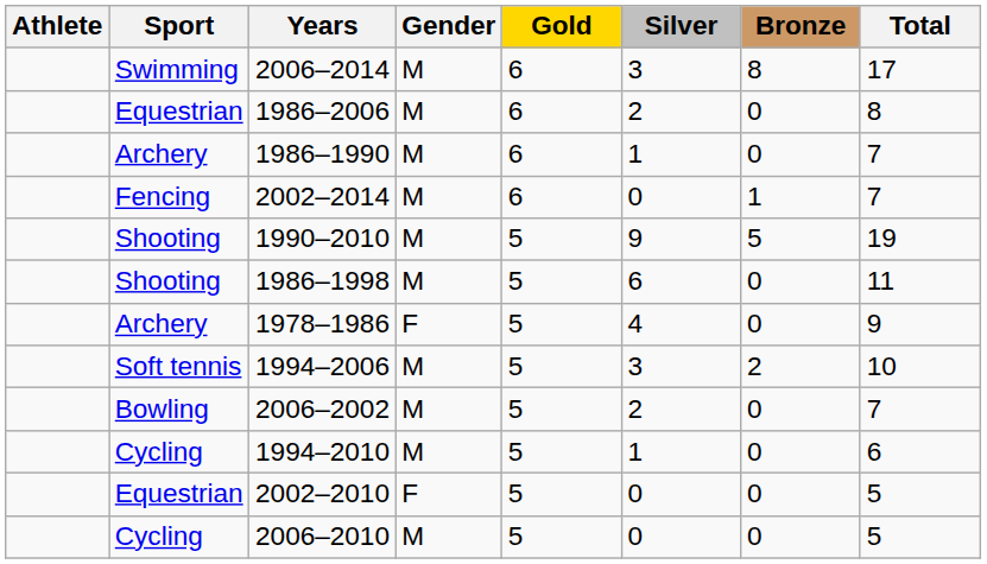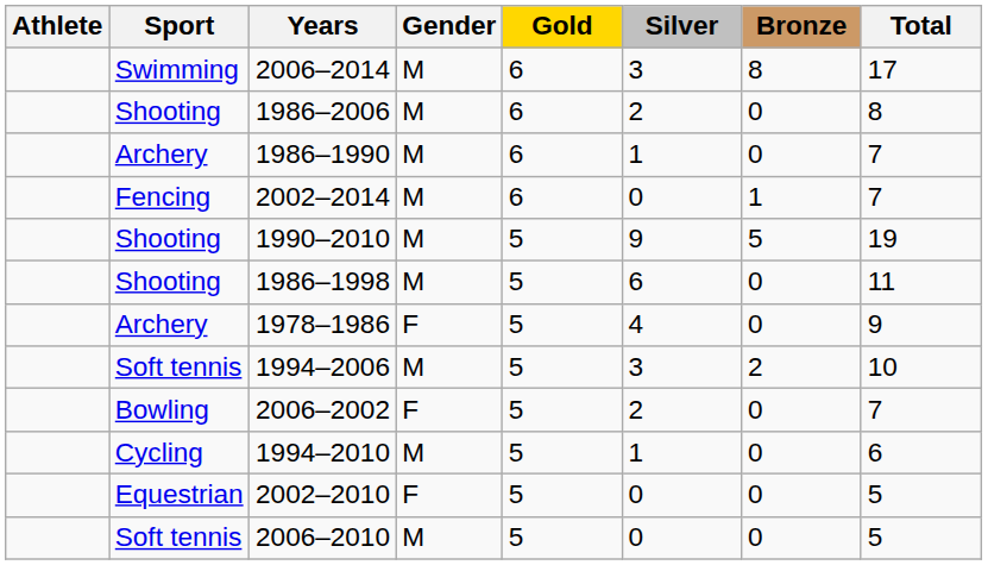1986–2006 | Sport: Equestrian -> Shooting
2006–2002 | Gender: M -> F
2006–2010 | Sport: Cycling -> Soft tennis
